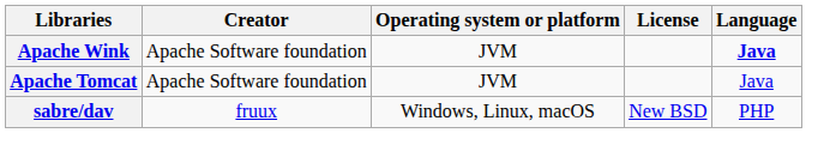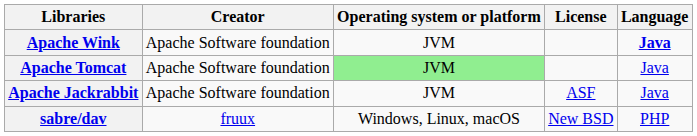Apache Tomcat | Operating system or platform: no background -> lightgreen background
+ row: Apache Jackrabbit | Apache Software foundation | JVM | ASF | Java
